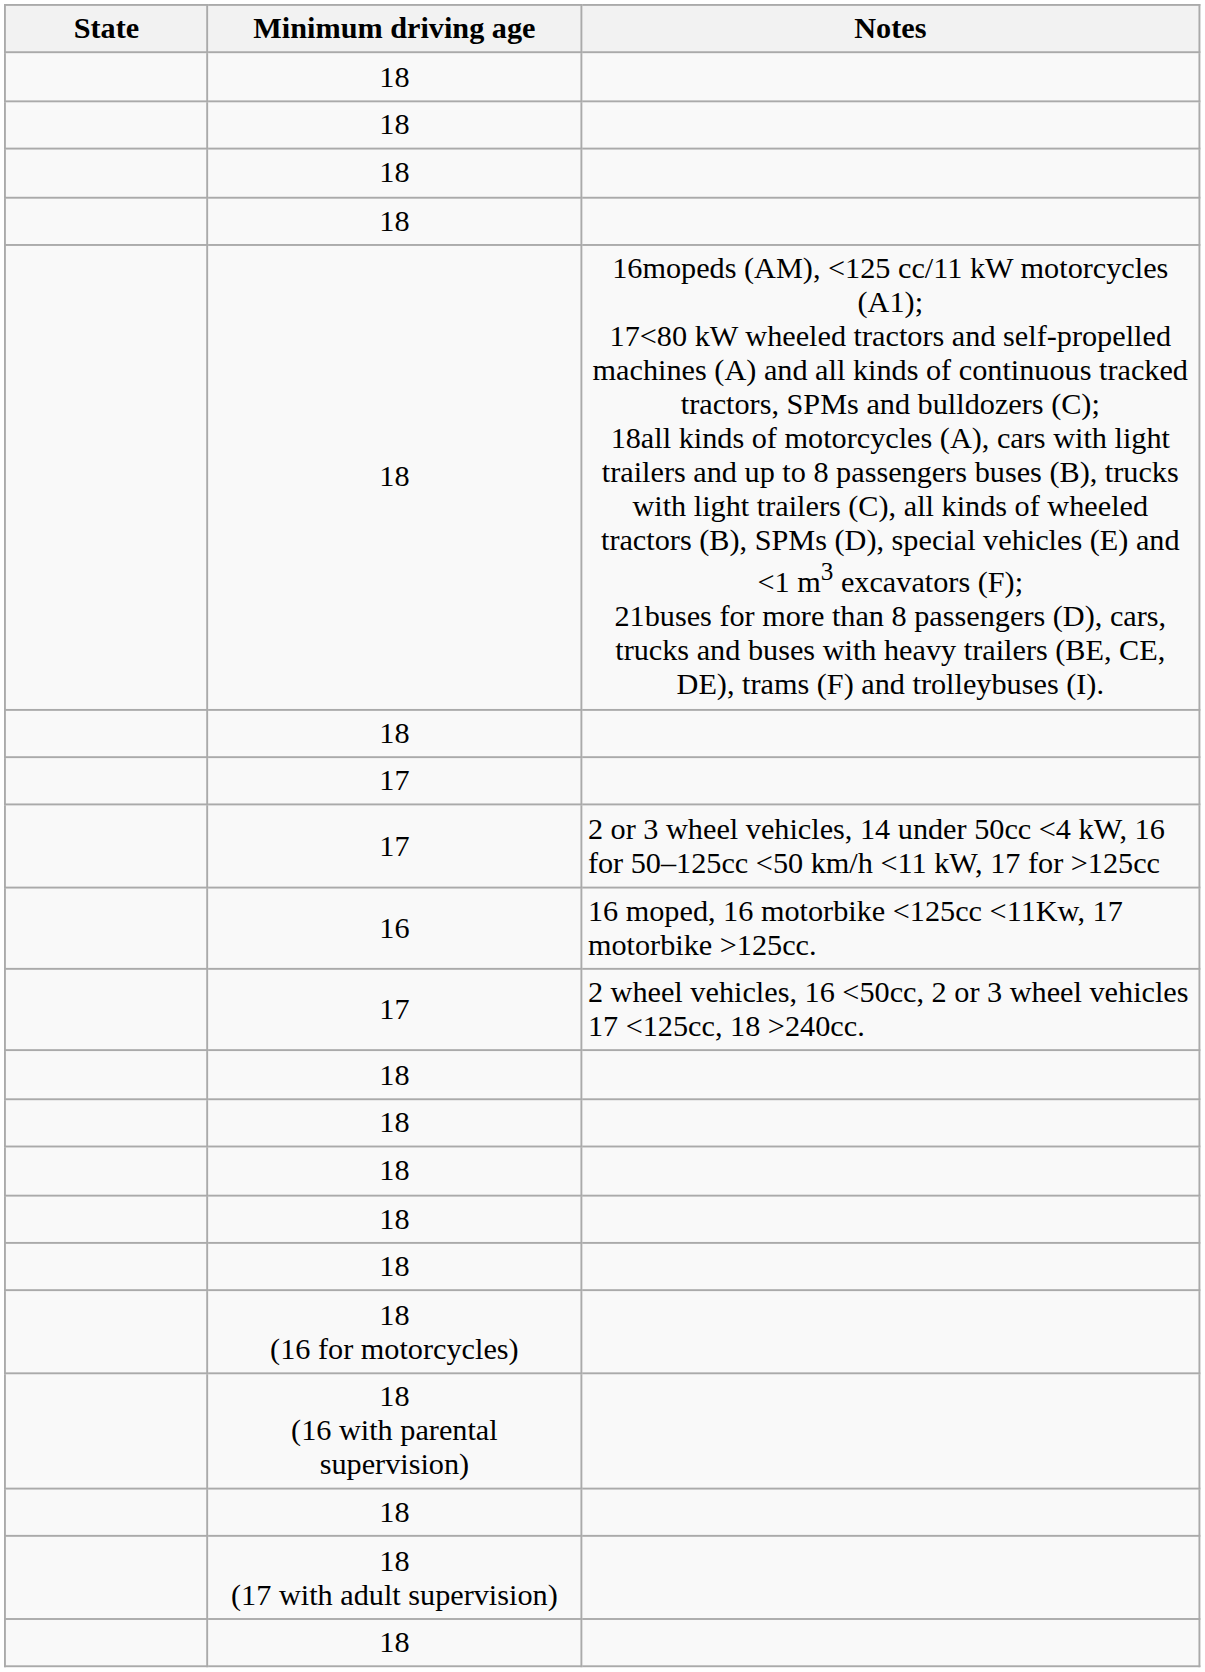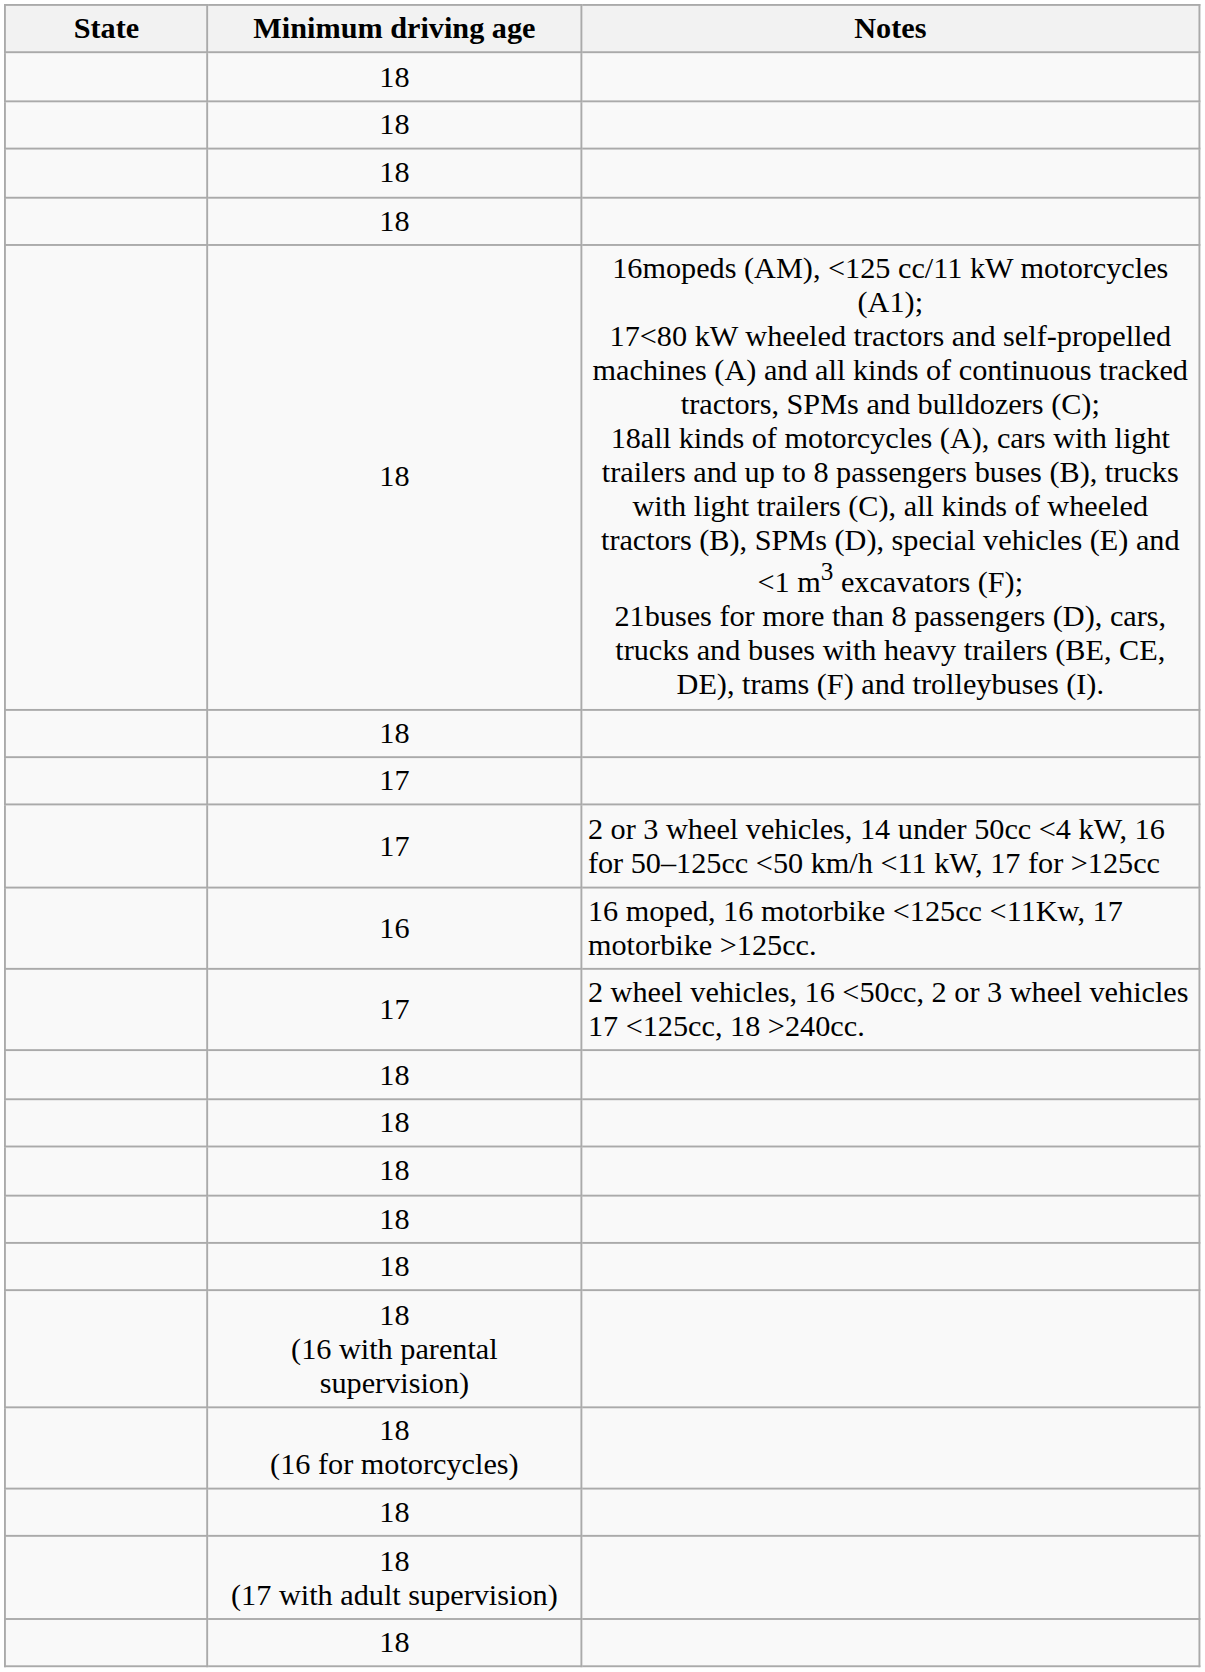rows swapped: 18 (16 with parental supervision) <-> 18 (16 for motorcycles)
